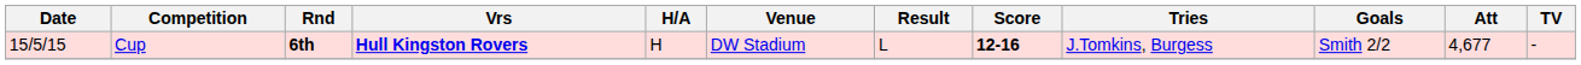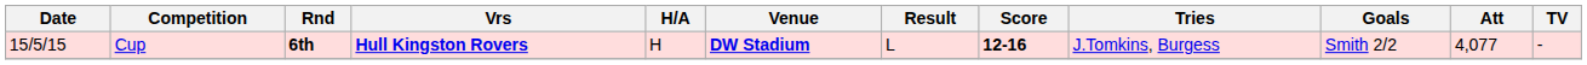Cup | Venue: normal -> bold
Cup | Att: 4,677 -> 4,077
